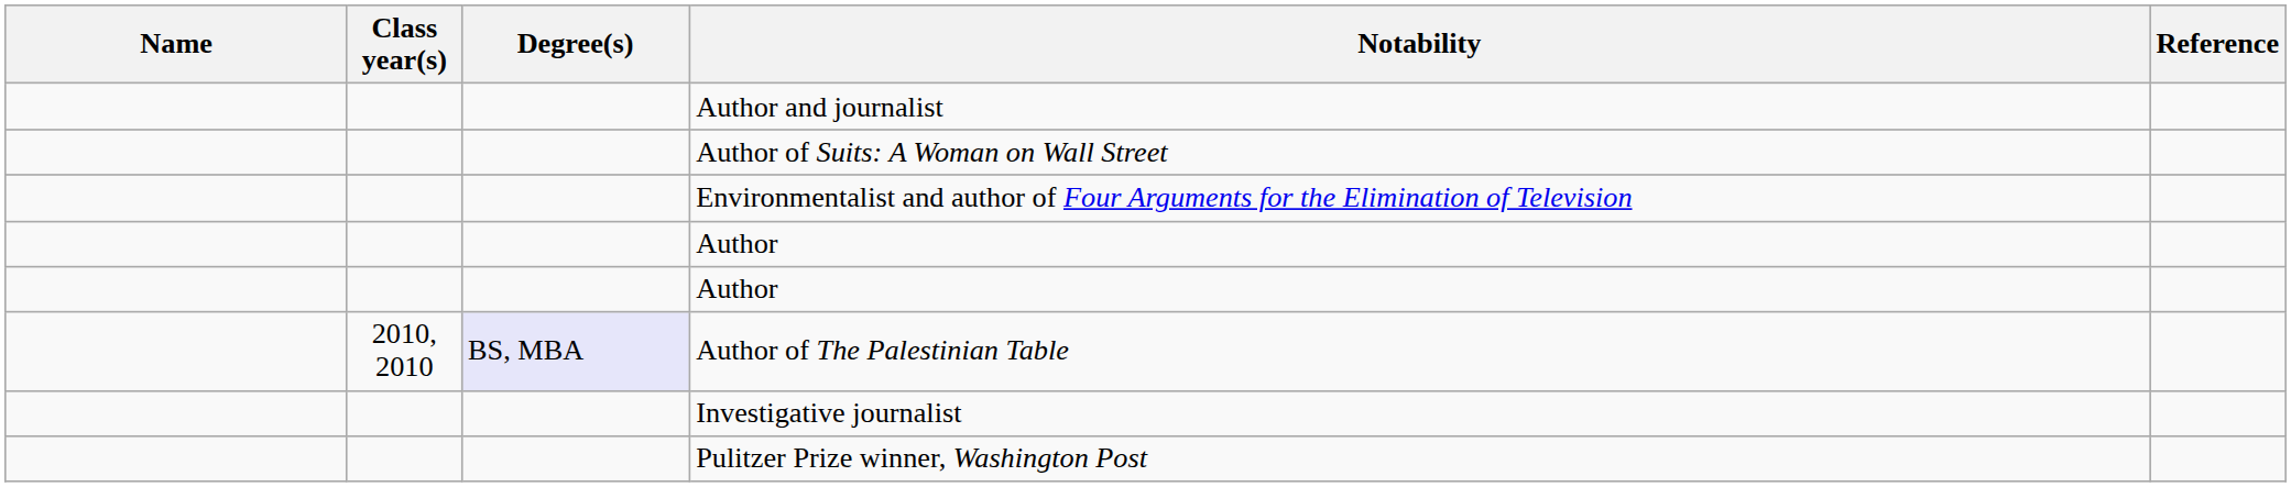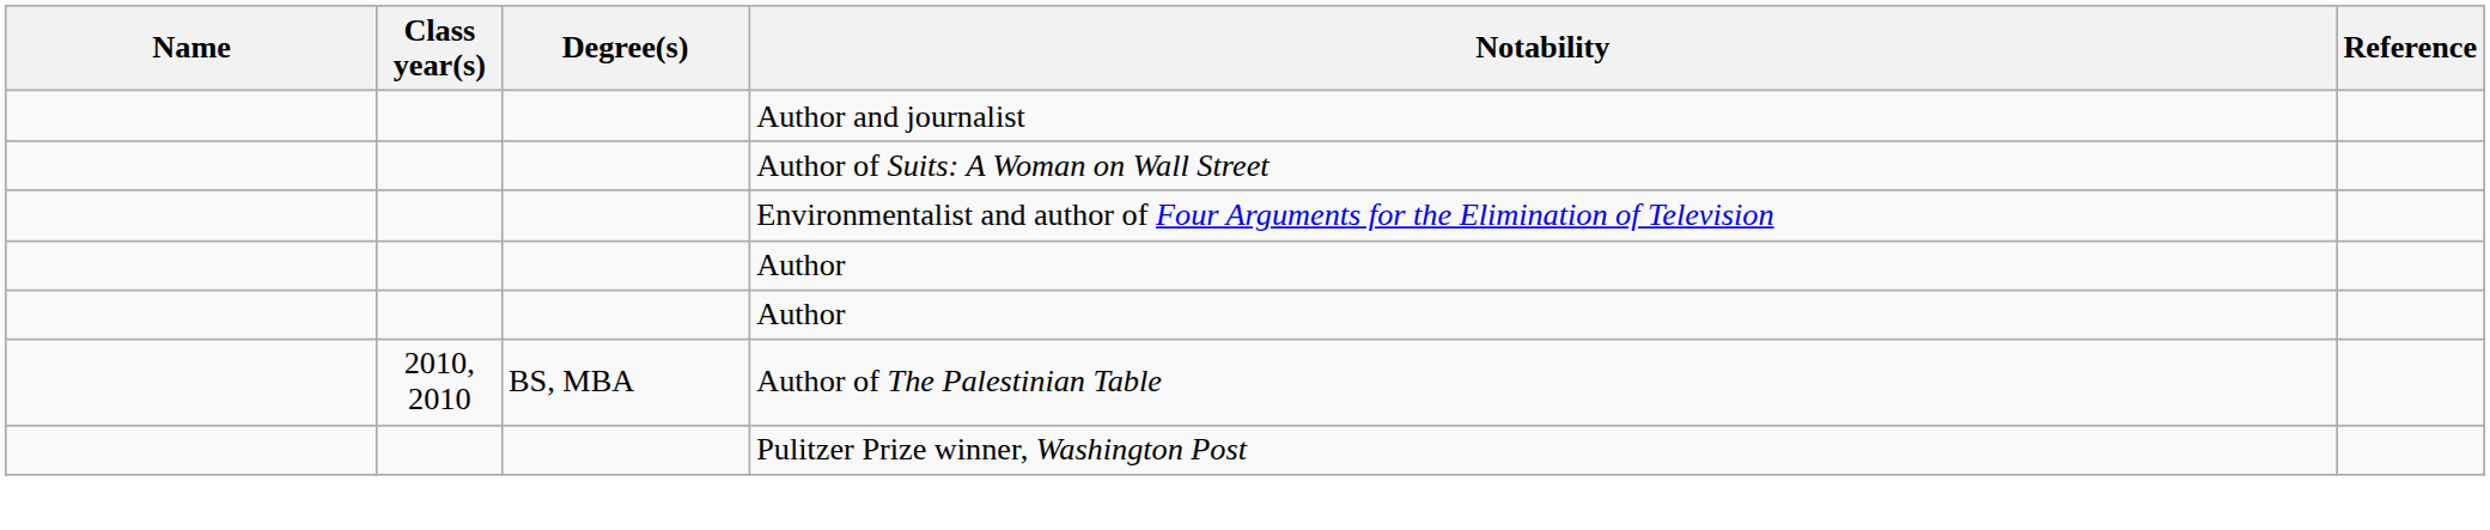Author of The Palestinian Table | Degree(s): lavender background -> no background
- row: Investigative journalist
